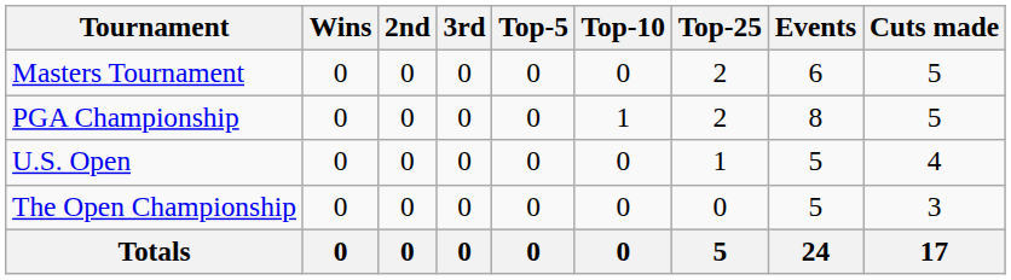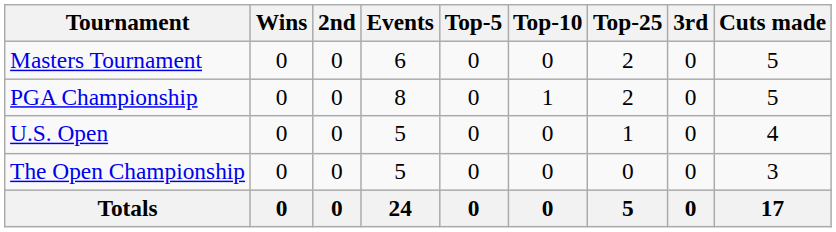columns swapped: 3rd <-> Events
